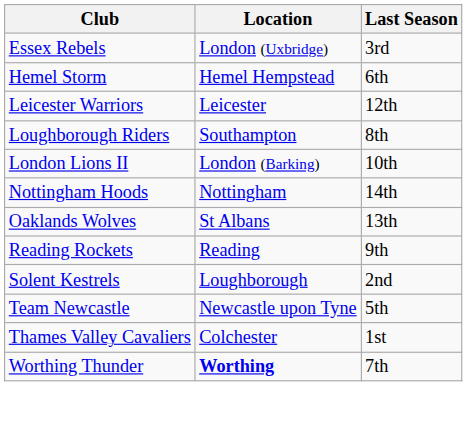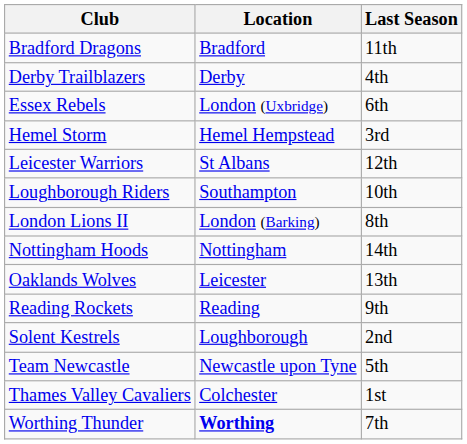+ row: Bradford Dragons | Bradford | 11th
+ row: Derby Trailblazers | Derby | 4th
Essex Rebels | Last Season: 3rd -> 6th
Hemel Storm | Last Season: 6th -> 3rd
Leicester Warriors | Location: Leicester -> St Albans
Loughborough Riders | Last Season: 8th -> 10th
London Lions II | Last Season: 10th -> 8th
Oaklands Wolves | Location: St Albans -> Leicester
